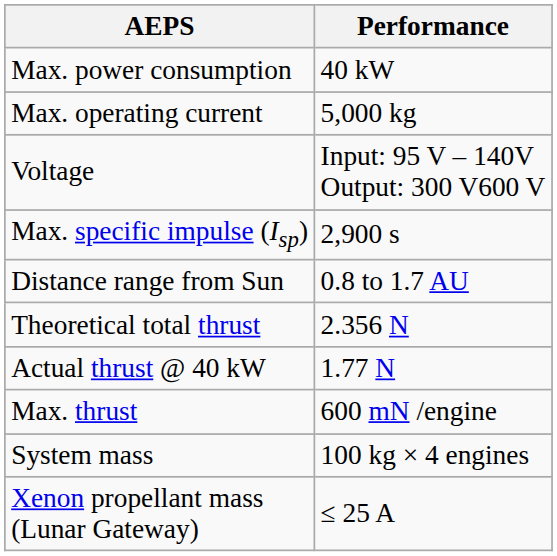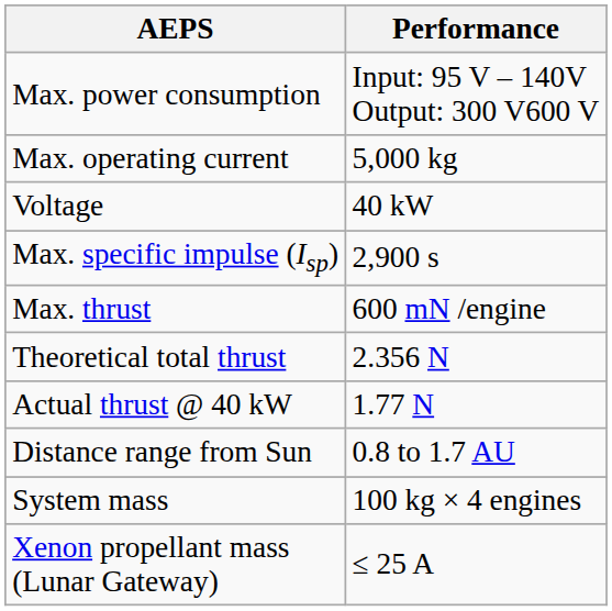Max. power consumption | Performance: 40 kW -> Input: 95 V – 140V Output: 300 V600 V
Voltage | Performance: Input: 95 V – 140V Output: 300 V600 V -> 40 kW
rows swapped: Max. thrust <-> Distance range from Sun
